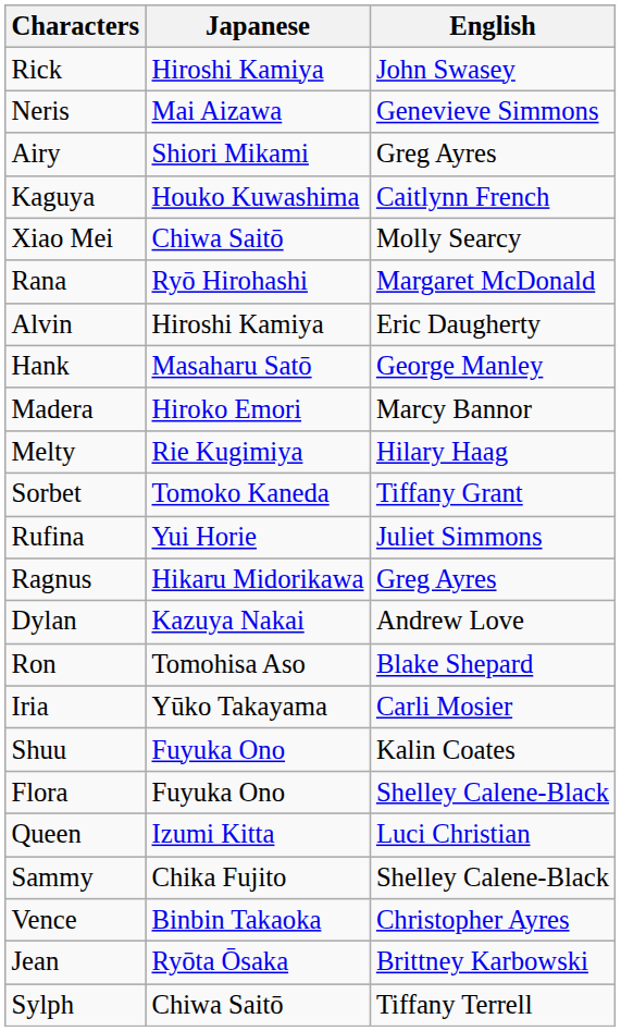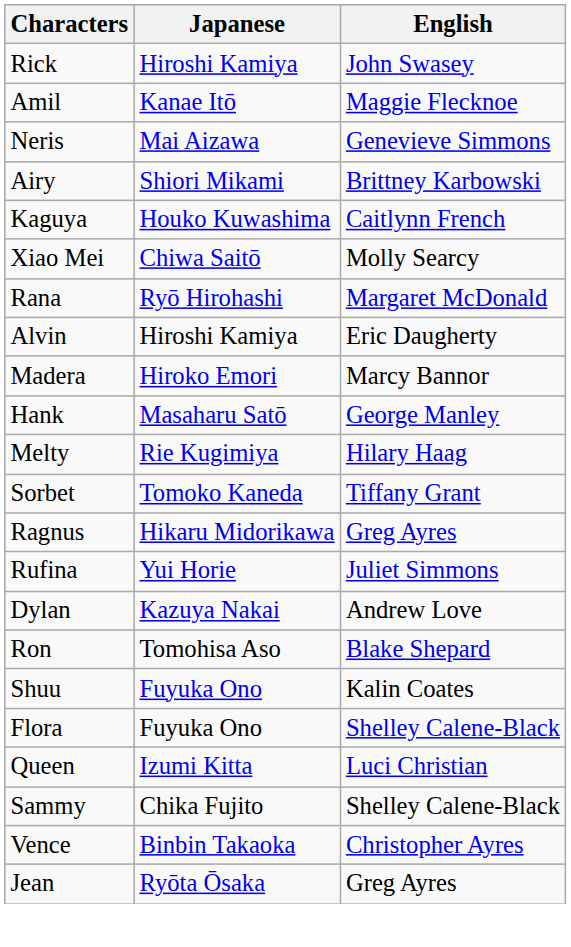+ row: Amil | Kanae Itō | Maggie Flecknoe
Airy | English: Greg Ayres -> Brittney Karbowski
rows swapped: Hank <-> Madera
rows swapped: Ragnus <-> Rufina
- row: Iria | Yūko Takayama | Carli Mosier
Jean | English: Brittney Karbowski -> Greg Ayres
- row: Sylph | Chiwa Saitō | Tiffany Terrell
